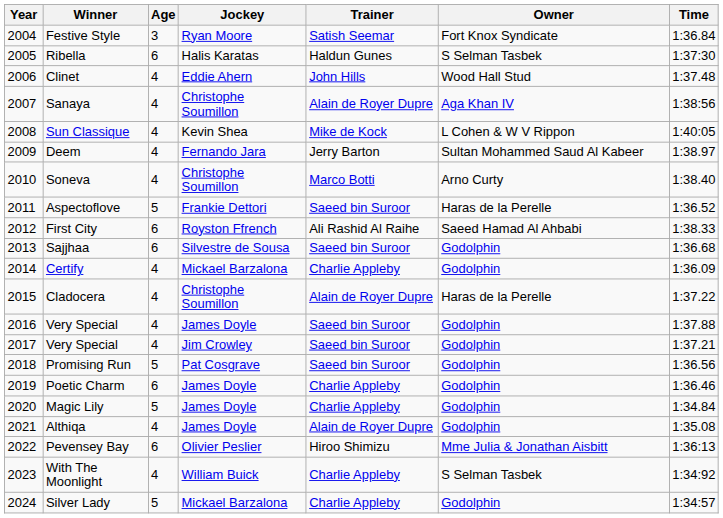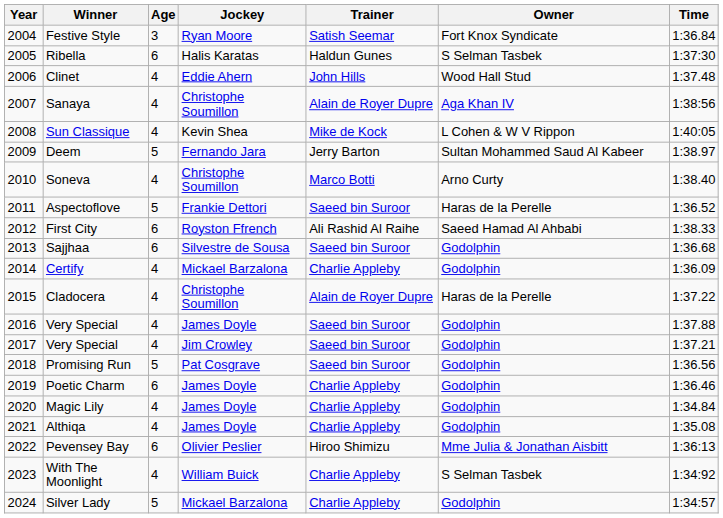Deem | Age: 4 -> 5
Magic Lily | Age: 5 -> 4
Althiqa | Trainer: Alain de Royer Dupre -> Charlie Appleby
